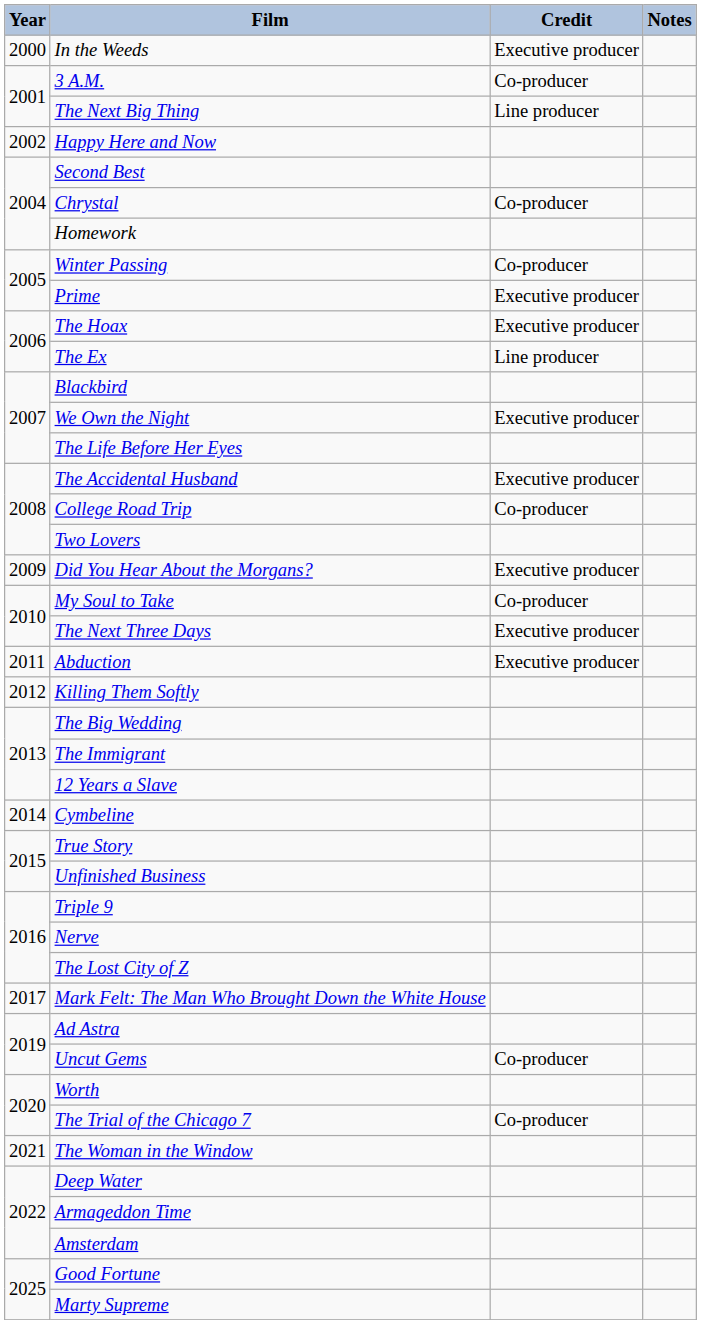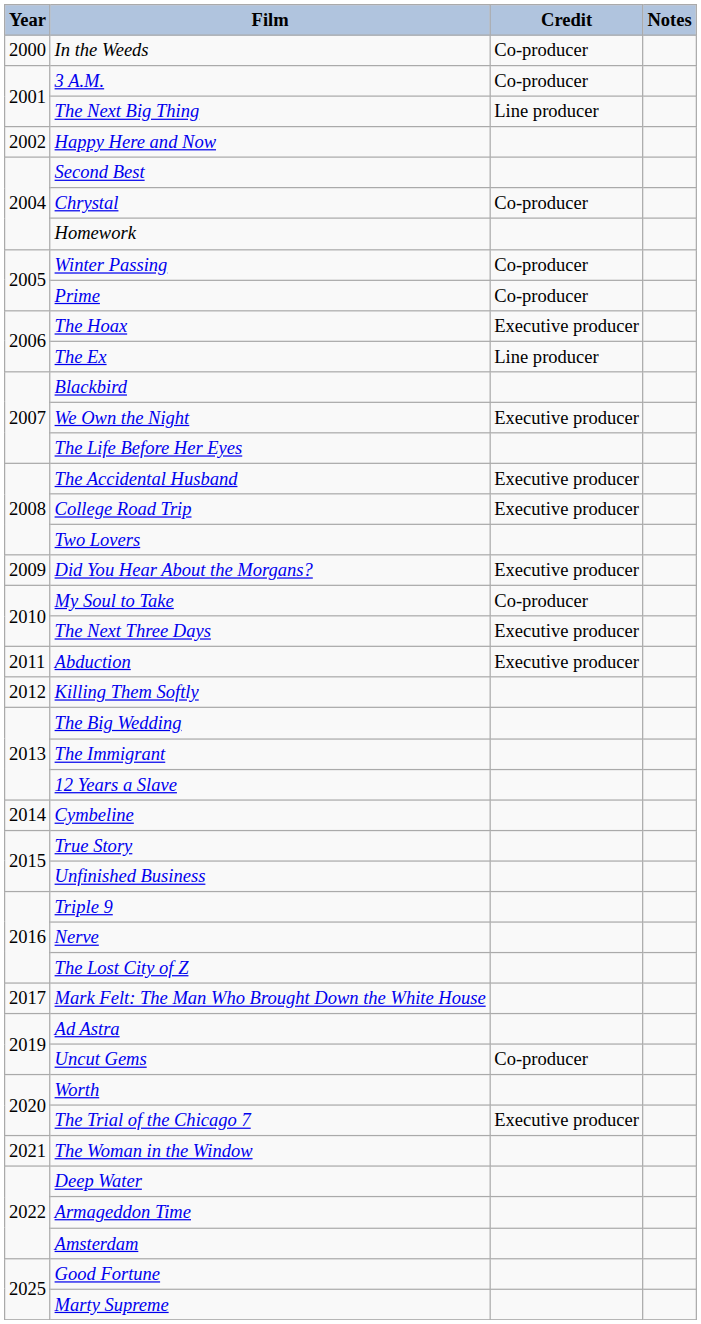In the Weeds | Credit: Executive producer -> Co-producer
Prime | Credit: Executive producer -> Co-producer
College Road Trip | Credit: Co-producer -> Executive producer
The Trial of the Chicago 7 | Credit: Co-producer -> Executive producer
